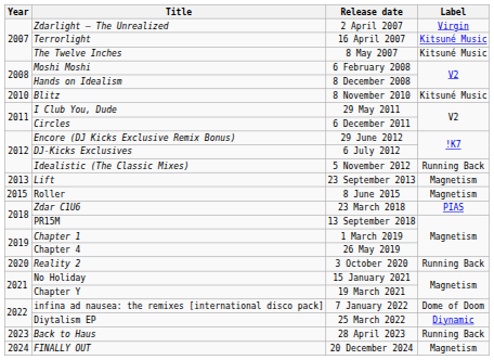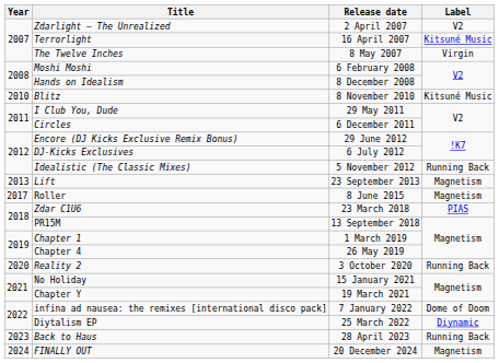Zdarlight – The Unrealized | Label: Virgin -> V2
The Twelve Inches | Label: Kitsuné Music -> Virgin
Roller | Year: 2015 -> 2017
